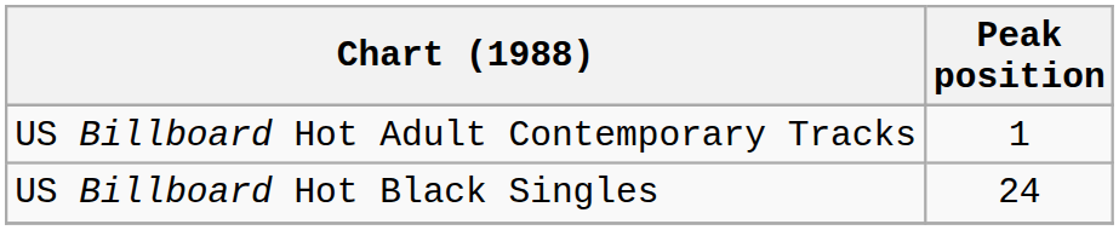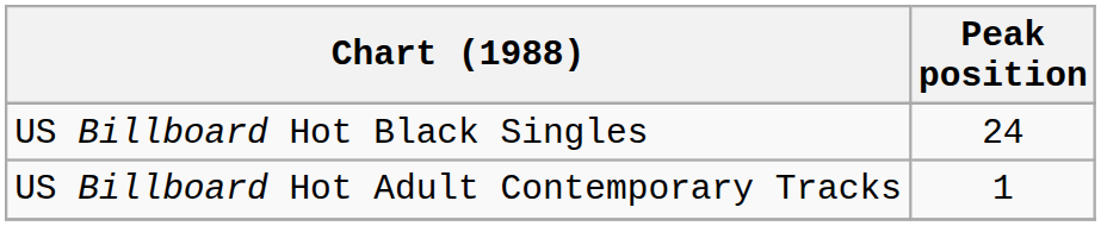rows swapped: US Billboard Hot Black Singles <-> US Billboard Hot Adult Contemporary Tracks
